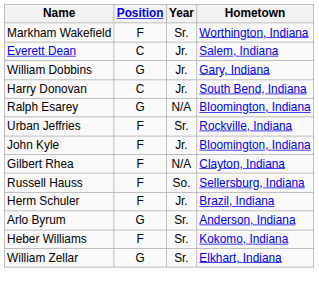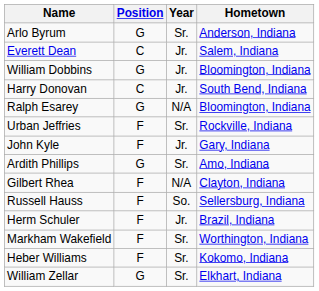rows swapped: Arlo Byrum <-> Markham Wakefield
William Dobbins | Hometown: Gary, Indiana -> Bloomington, Indiana
John Kyle | Hometown: Bloomington, Indiana -> Gary, Indiana
+ row: Ardith Phillips | G | Sr. | Amo, Indiana
